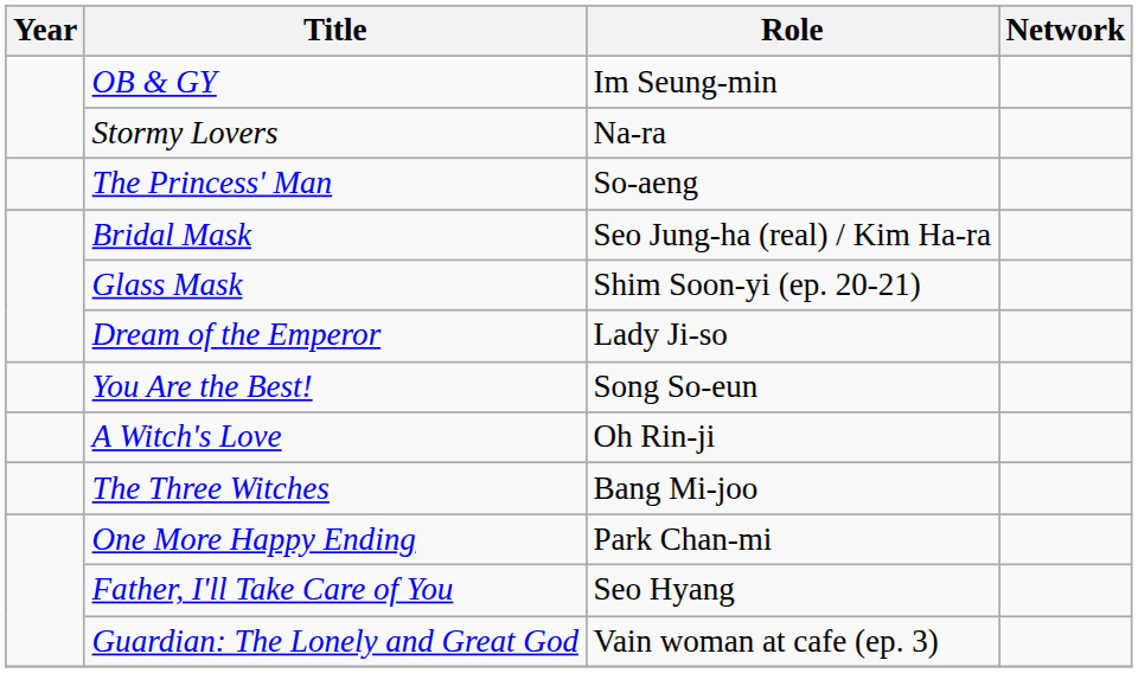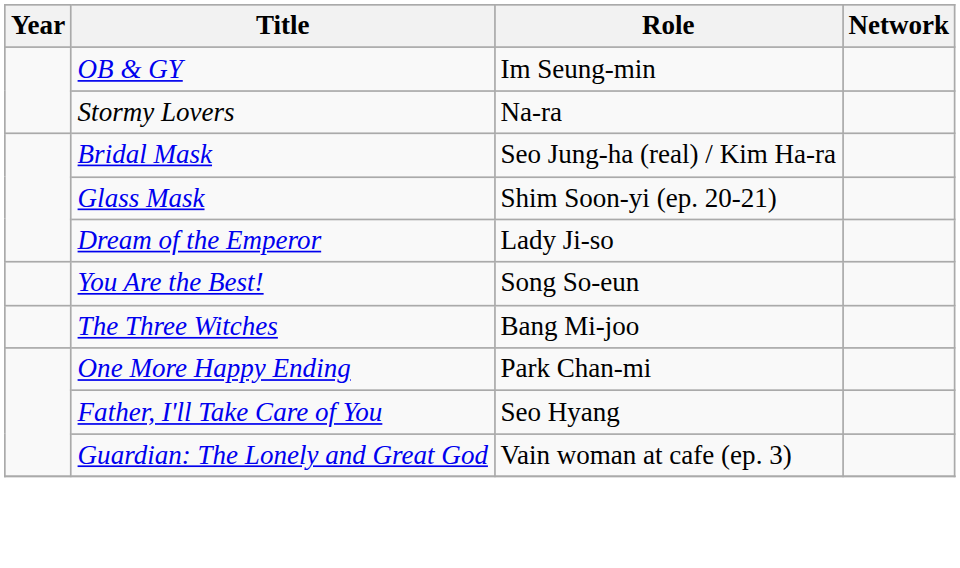- row: The Princess' Man | So-aeng
- row: A Witch's Love | Oh Rin-ji
